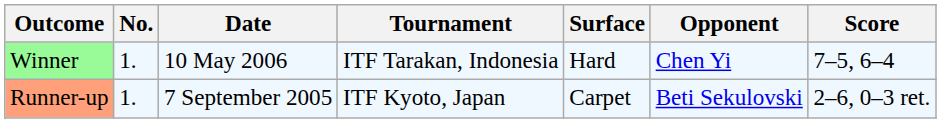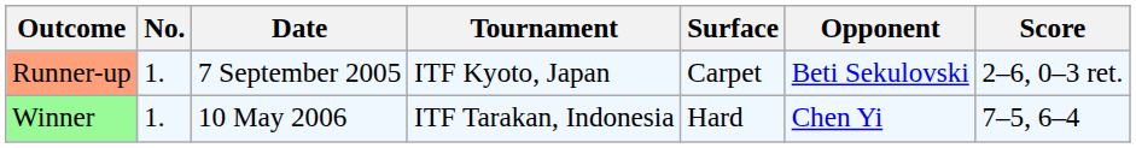rows swapped: Runner-up <-> Winner
